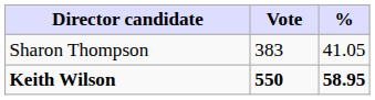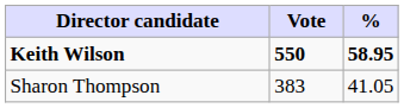rows swapped: Keith Wilson <-> Sharon Thompson
